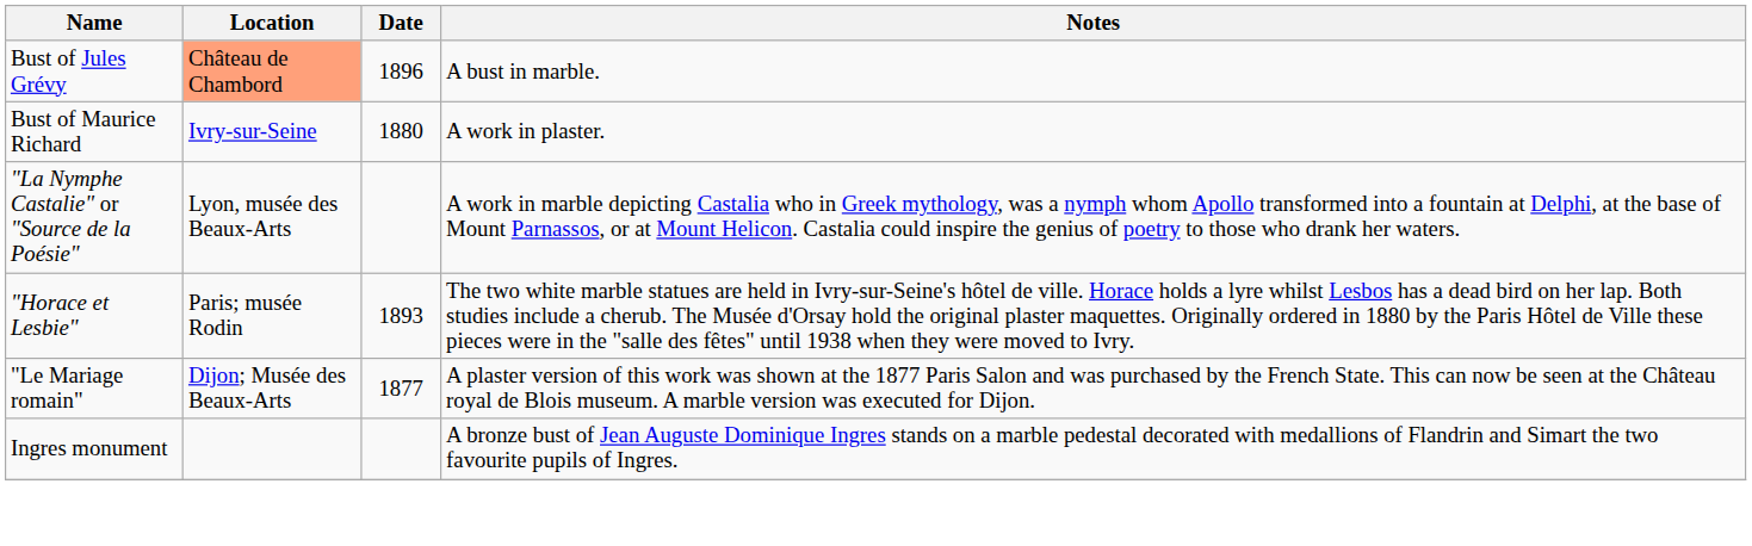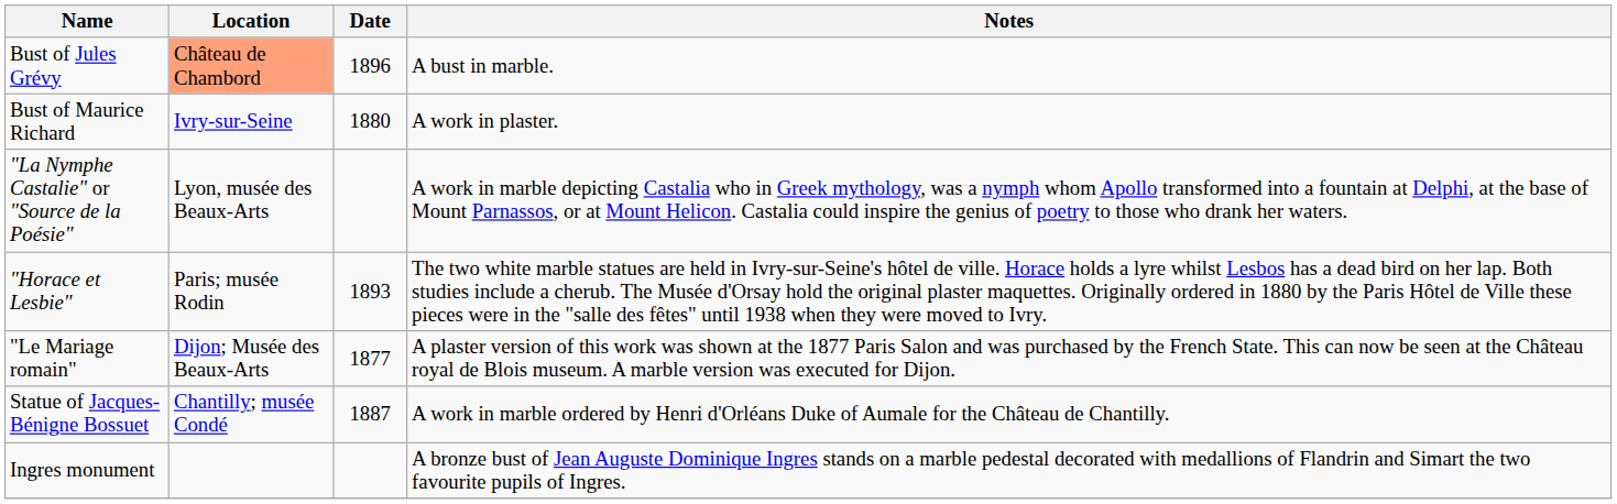+ row: Statue of Jacques-Bénigne Bossuet | Chantilly; musée Condé | 1887 | A work in marble ordered by Henri d'Orléans Duke of Aumale for the Château de Chantilly.
